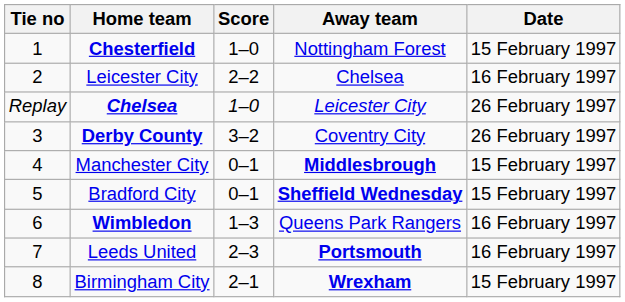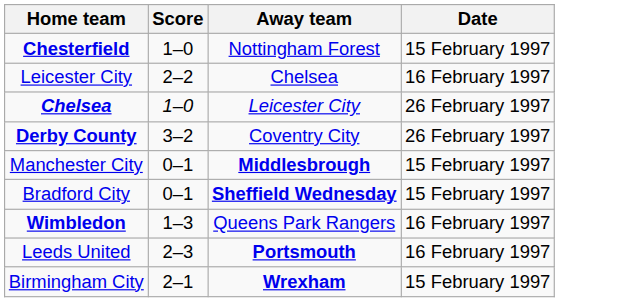- column: Tie no | 1 | 2 | Replay | 3 | 4 | 5 | 6 | 7 | 8
